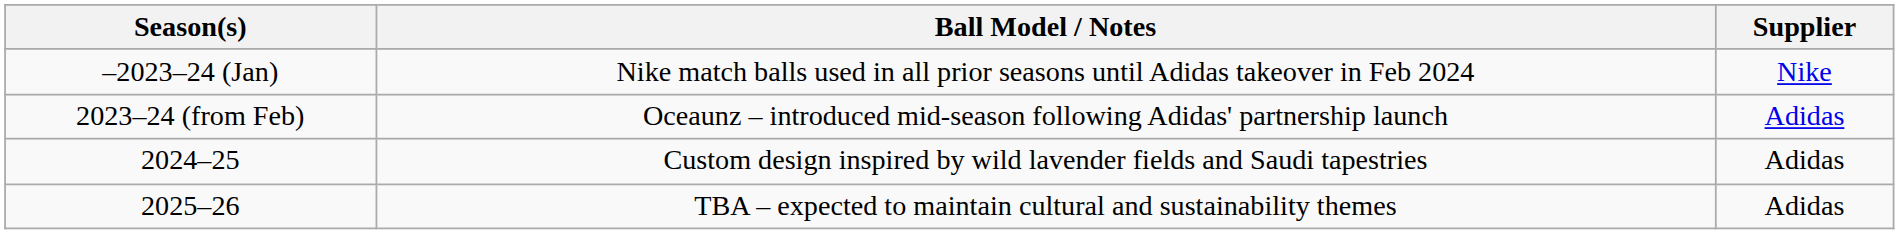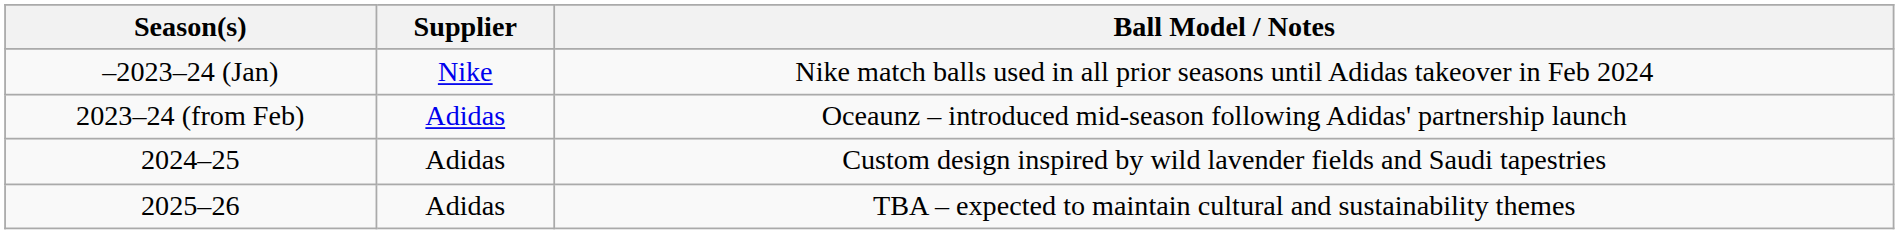columns swapped: Supplier <-> Ball Model / Notes
